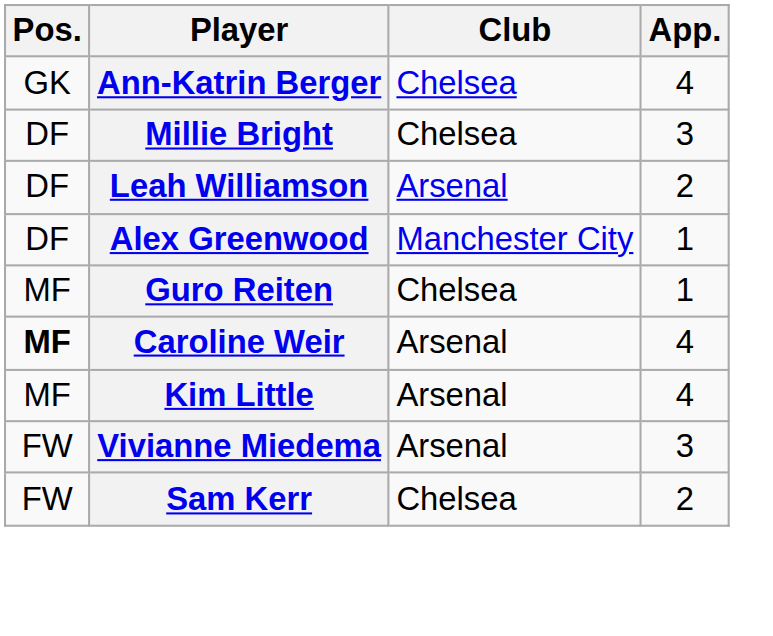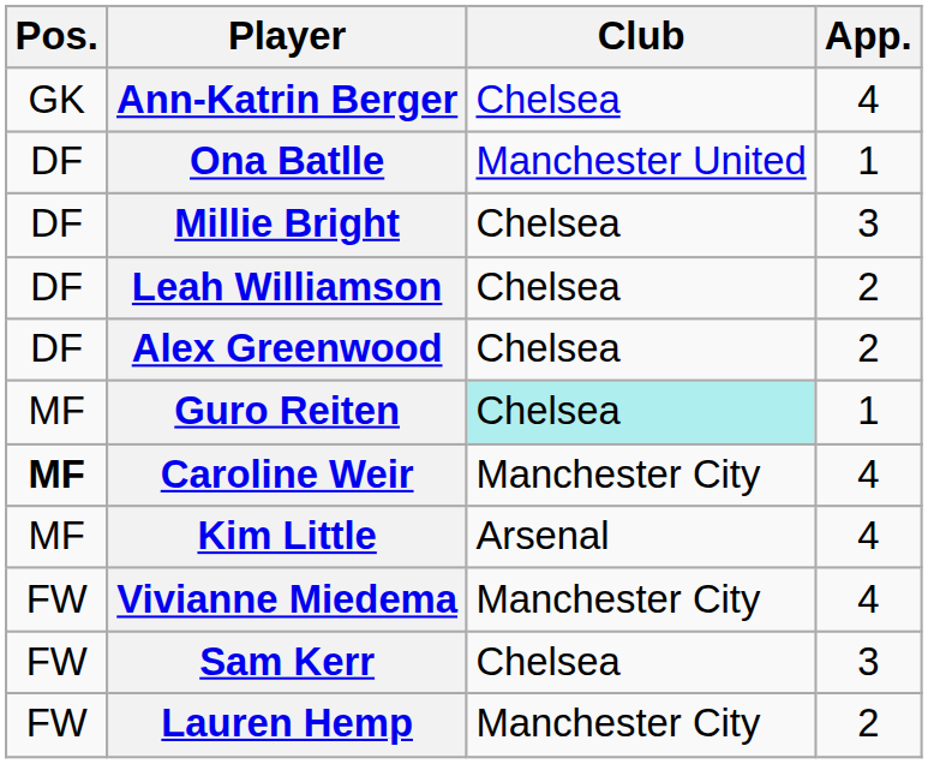+ row: DF | Ona Batlle | Manchester United | 1
Leah Williamson | Club: Arsenal -> Chelsea
Alex Greenwood | Club: Manchester City -> Chelsea
Alex Greenwood | App.: 1 -> 2
Guro Reiten | Club: no background -> paleturquoise background
Caroline Weir | Club: Arsenal -> Manchester City
Vivianne Miedema | Club: Arsenal -> Manchester City
Vivianne Miedema | App.: 3 -> 4
Sam Kerr | App.: 2 -> 3
+ row: FW | Lauren Hemp | Manchester City | 2
